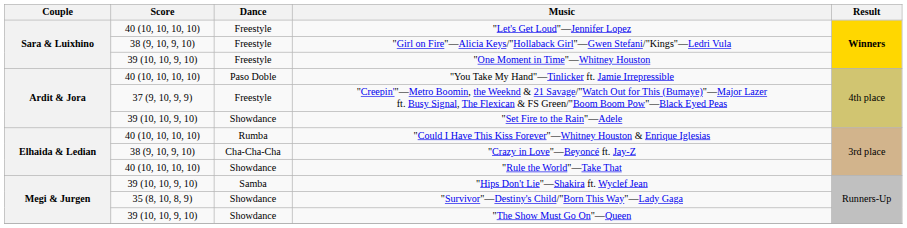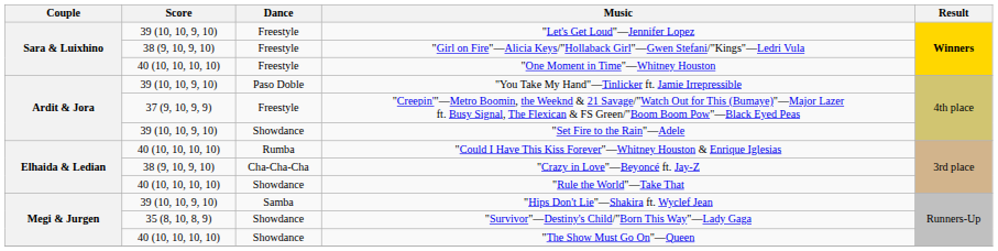"Let's Get Loud"—Jennifer Lopez | Score: 40 (10, 10, 10, 10) -> 39 (10, 10, 9, 10)
"One Moment in Time"—Whitney Houston | Score: 39 (10, 10, 9, 10) -> 40 (10, 10, 10, 10)
"You Take My Hand"—Tinlicker ft. Jamie Irrepressible | Score: 40 (10, 10, 10, 10) -> 39 (10, 10, 9, 10)
"The Show Must Go On"—Queen | Score: 39 (10, 10, 9, 10) -> 40 (10, 10, 10, 10)
